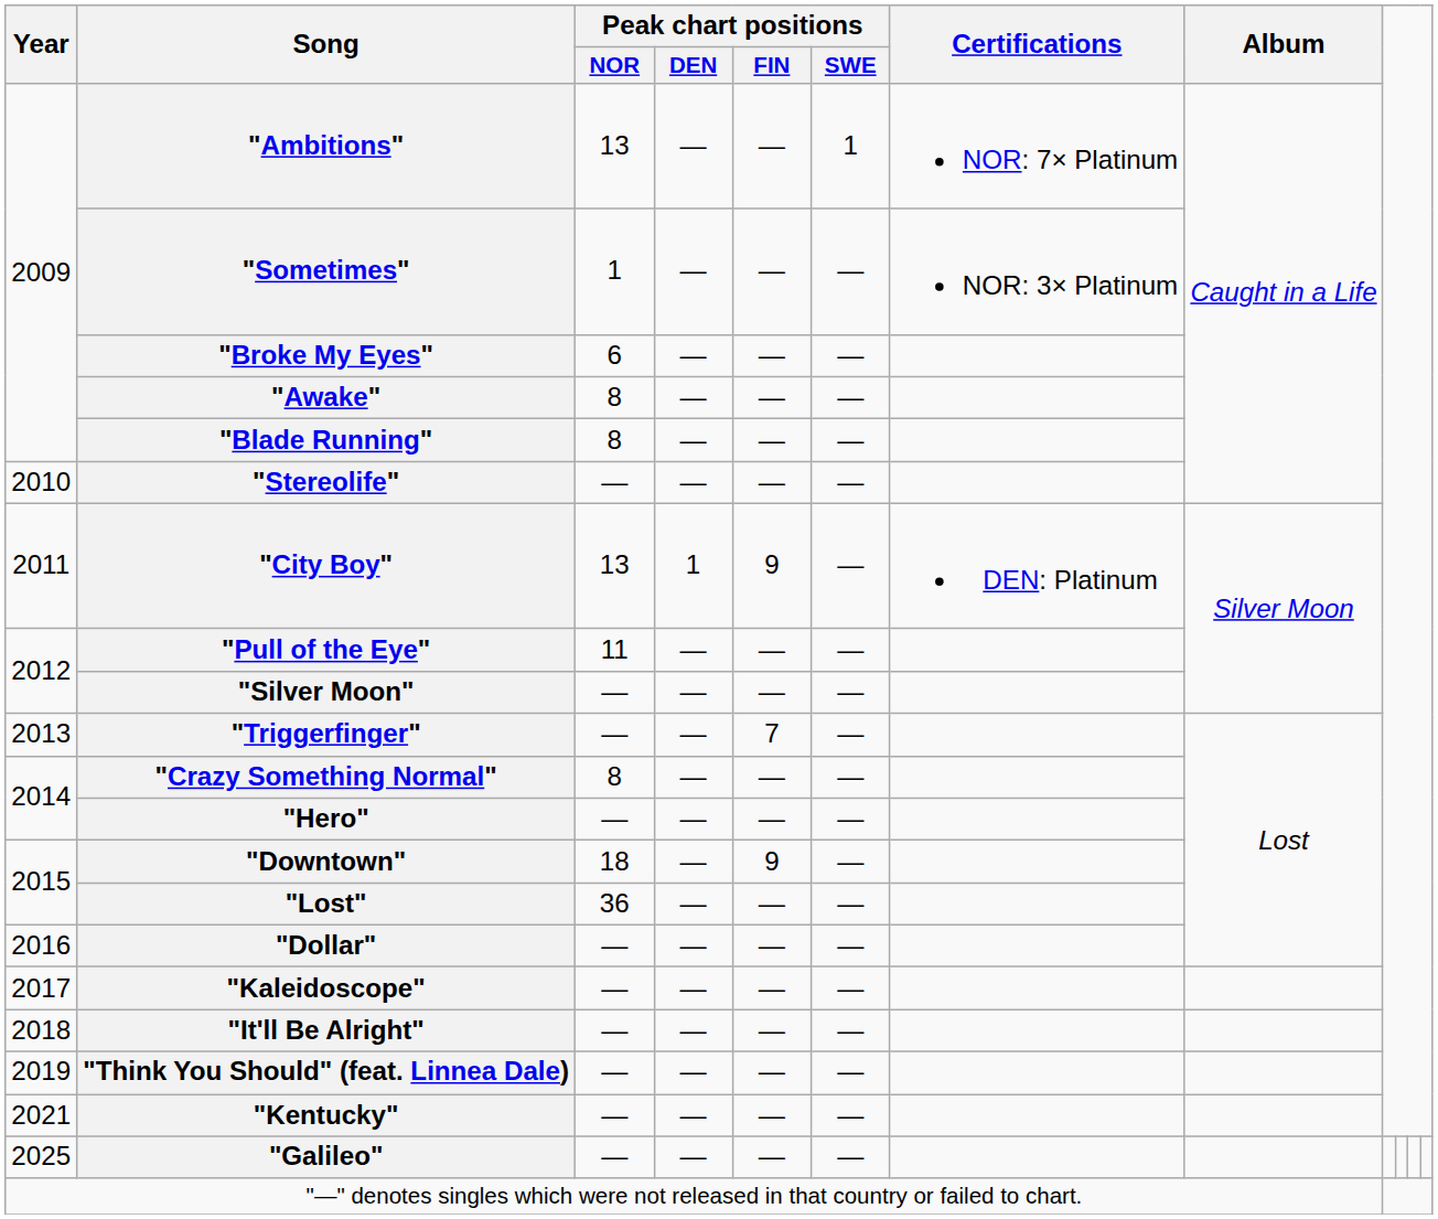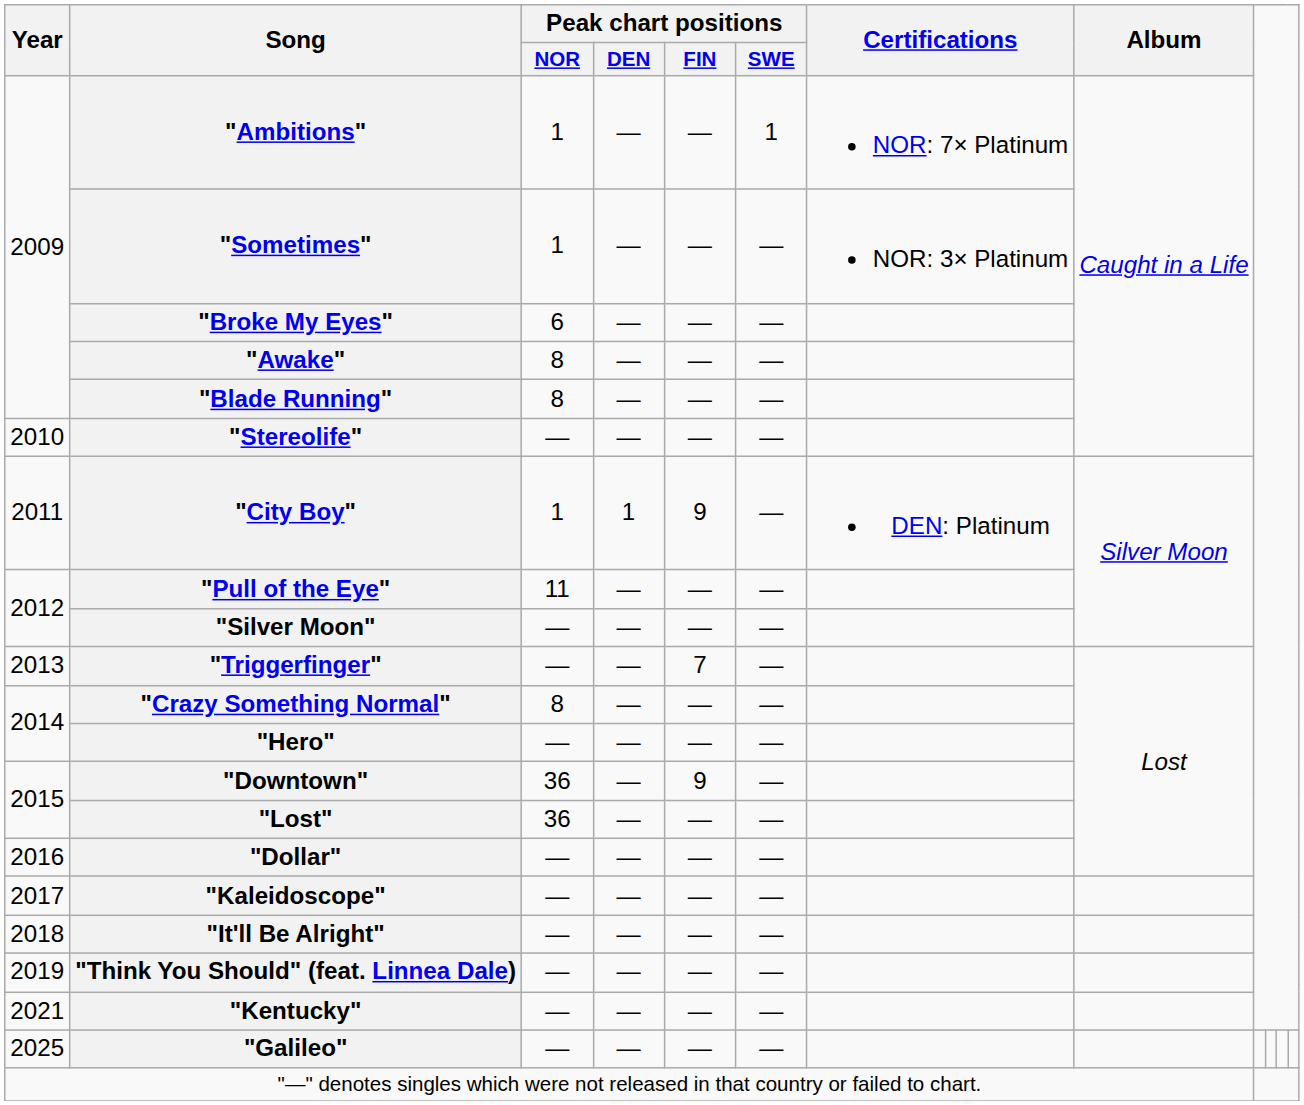"Ambitions" | Peak chart positions / NOR: 13 -> 1
"City Boy" | Peak chart positions / NOR: 13 -> 1
"Downtown" | Peak chart positions / NOR: 18 -> 36
